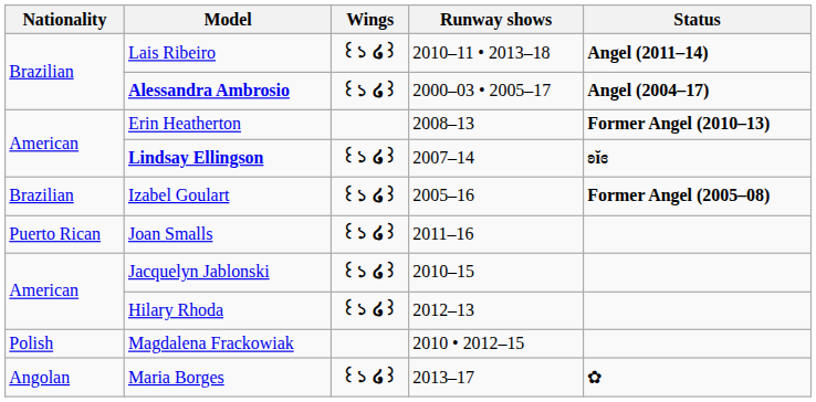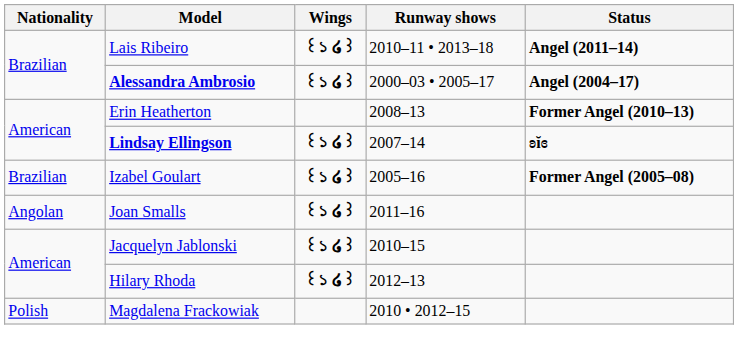Joan Smalls | Nationality: Puerto Rican -> Angolan
- row: Angolan | Maria Borges | ꒰১ ໒꒱ | 2013–17 | ✿
